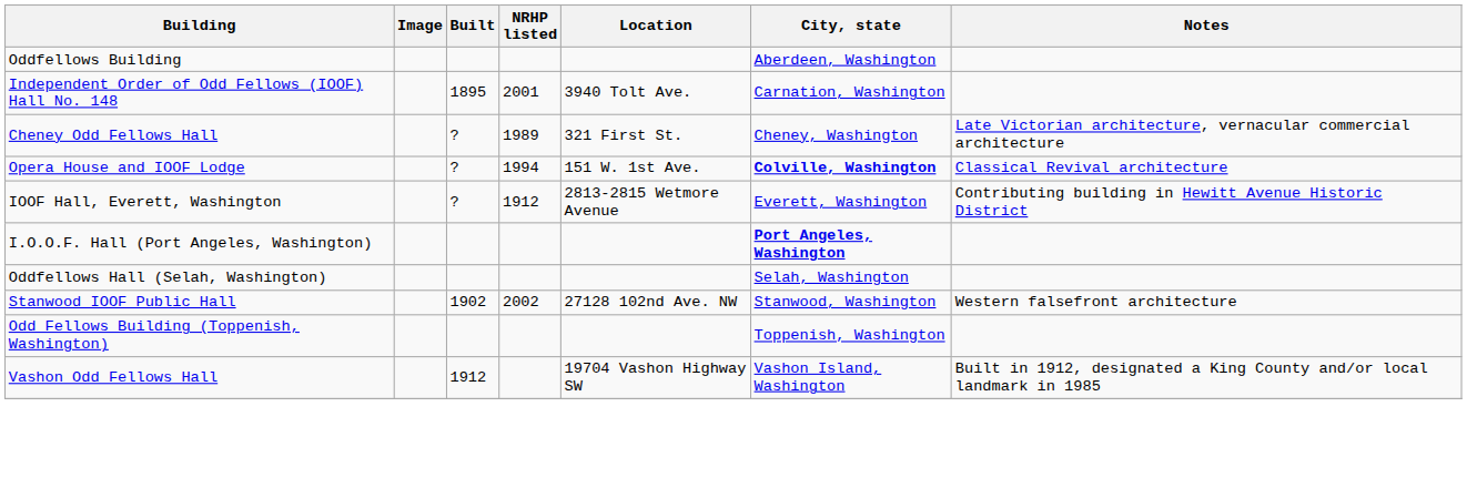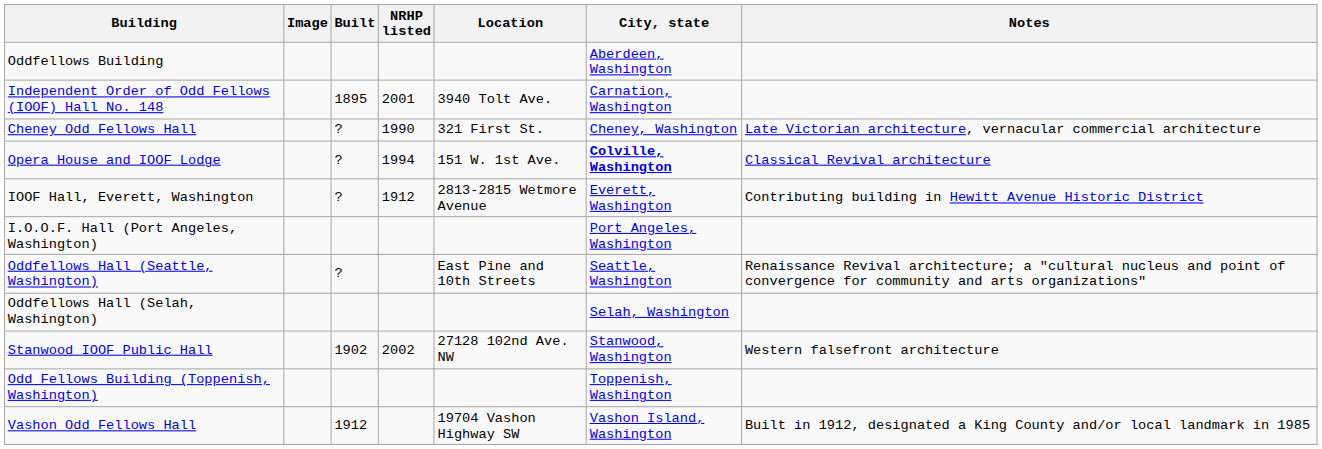Cheney Odd Fellows Hall | NRHP listed: 1989 -> 1990
I.O.O.F. Hall (Port Angeles, Washington) | City, state: bold -> normal
+ row: Oddfellows Hall (Seattle, Washington) | ? | East Pine and 10th Streets | Seattle, Washington | Renaissance Revival architecture; a "cultural nucleus and point of convergence for community and arts organizations"
